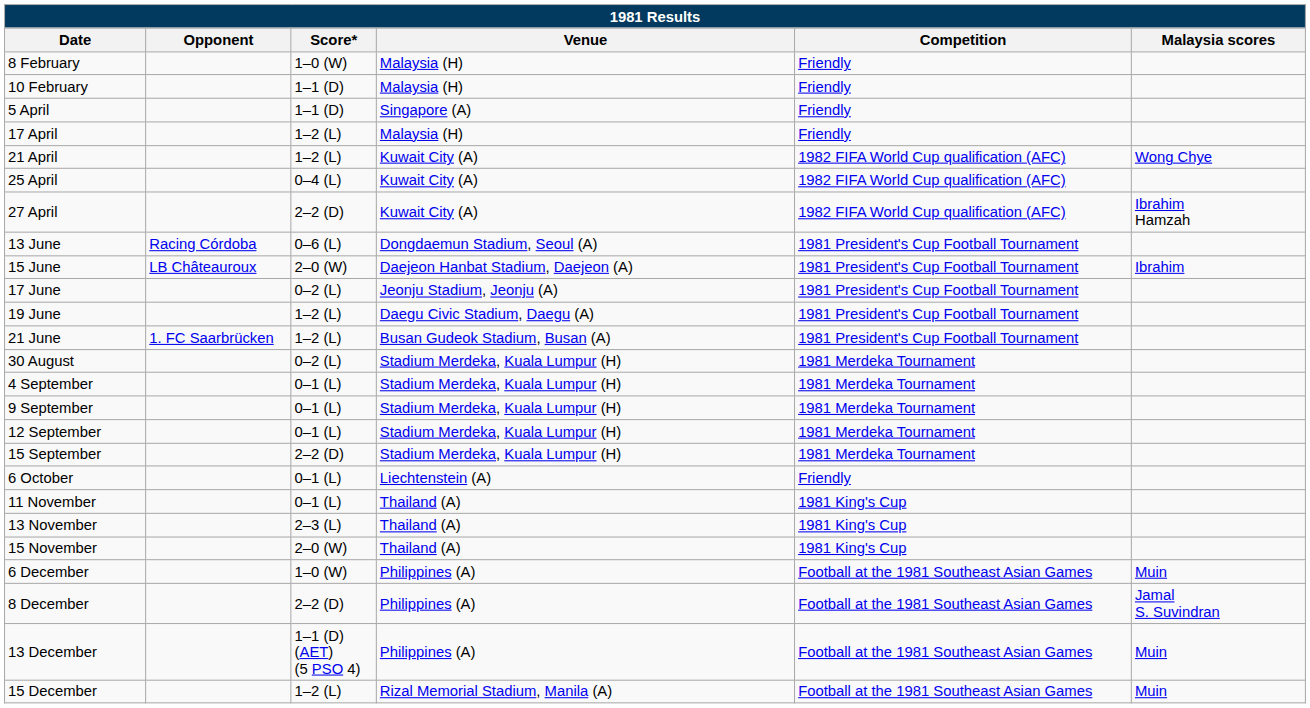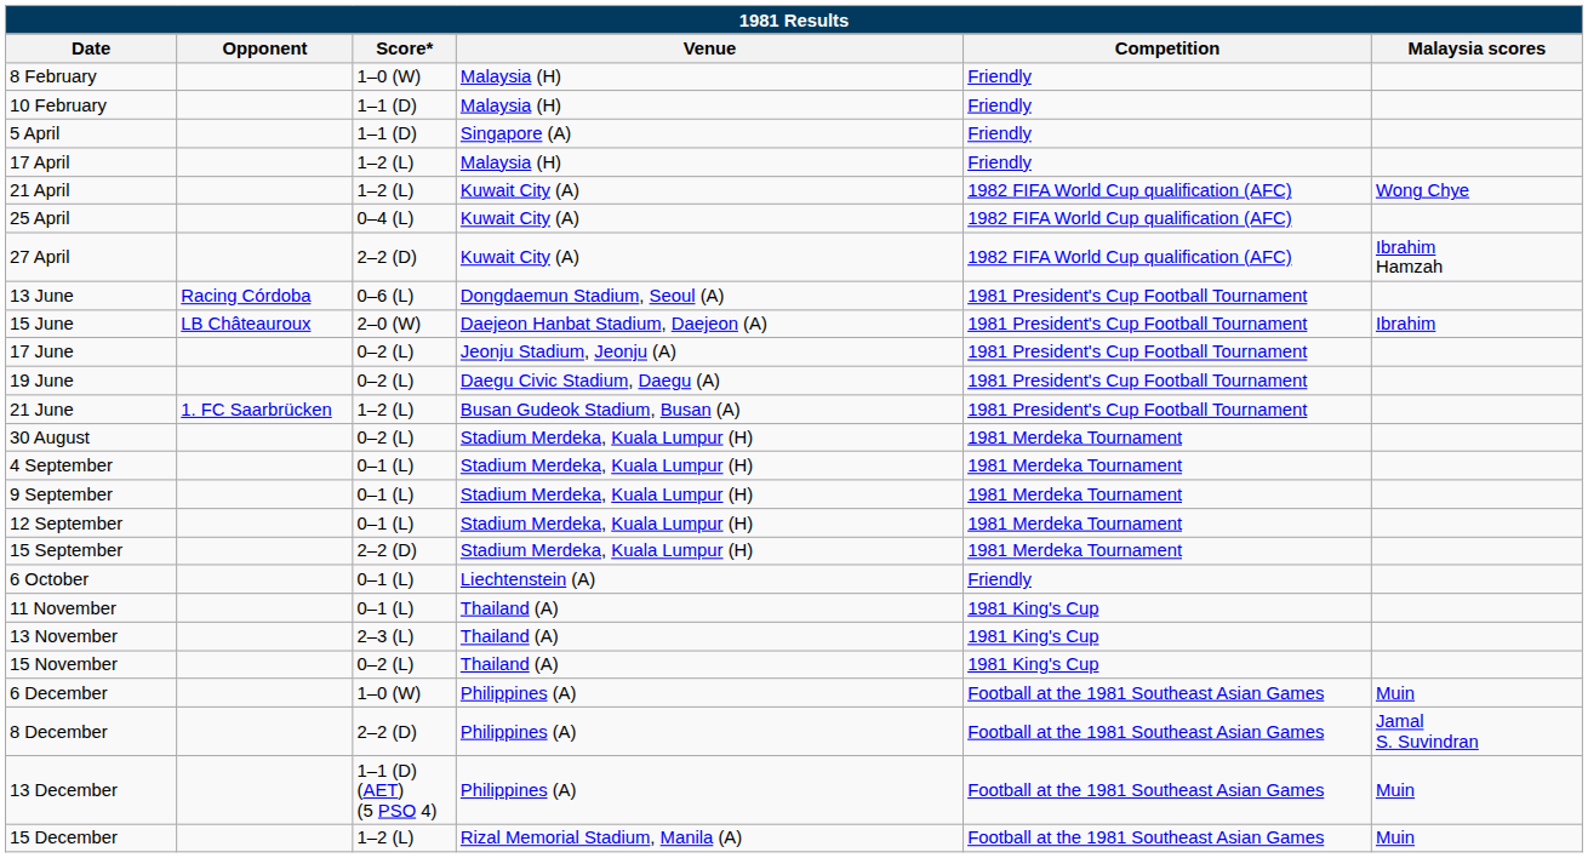19 June | Score*: 1–2 (L) -> 0–2 (L)
15 November | Score*: 2–0 (W) -> 0–2 (L)
